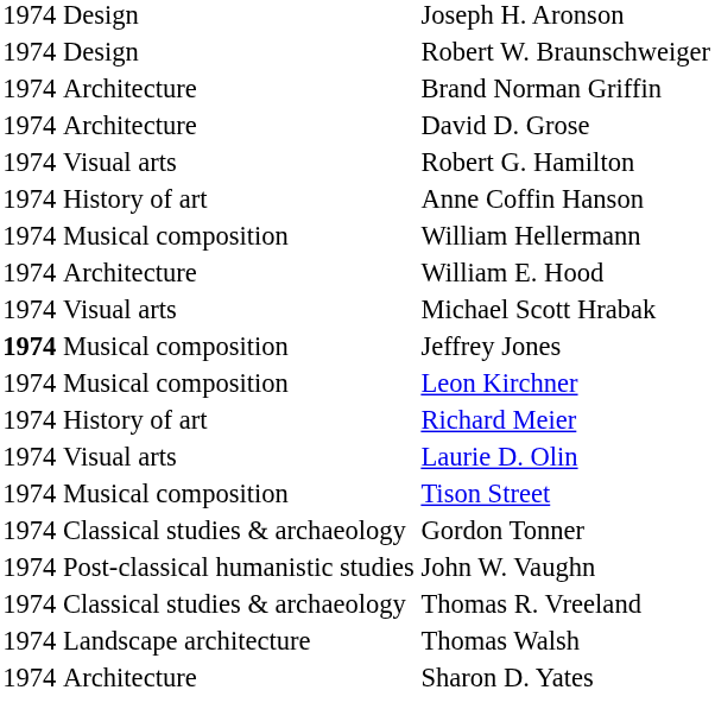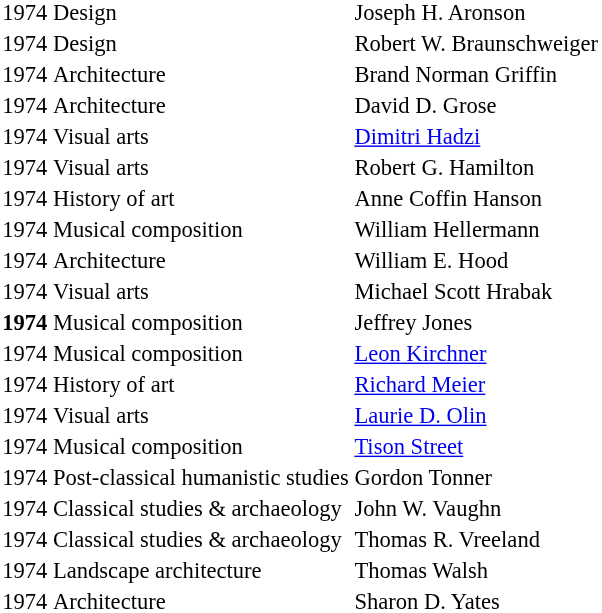+ row: 1974 | Visual arts | Dimitri Hadzi
Gordon Tonner | column 2: Classical studies & archaeology -> Post-classical humanistic studies
John W. Vaughn | column 2: Post-classical humanistic studies -> Classical studies & archaeology
